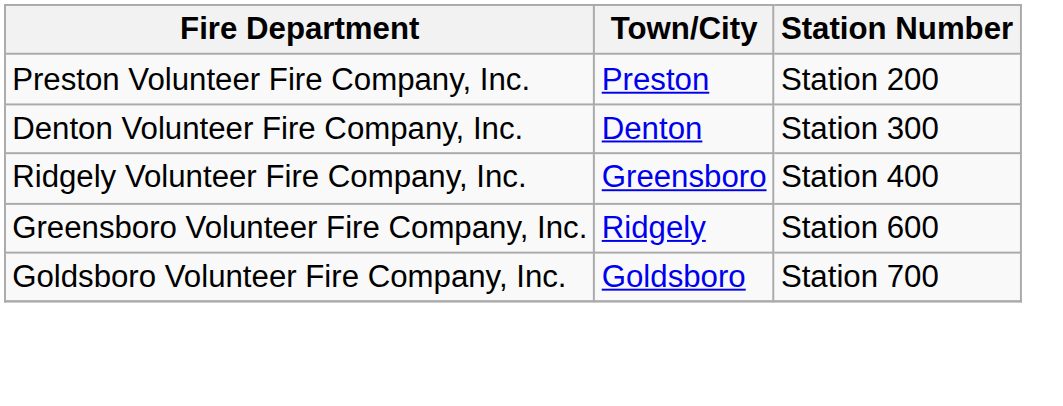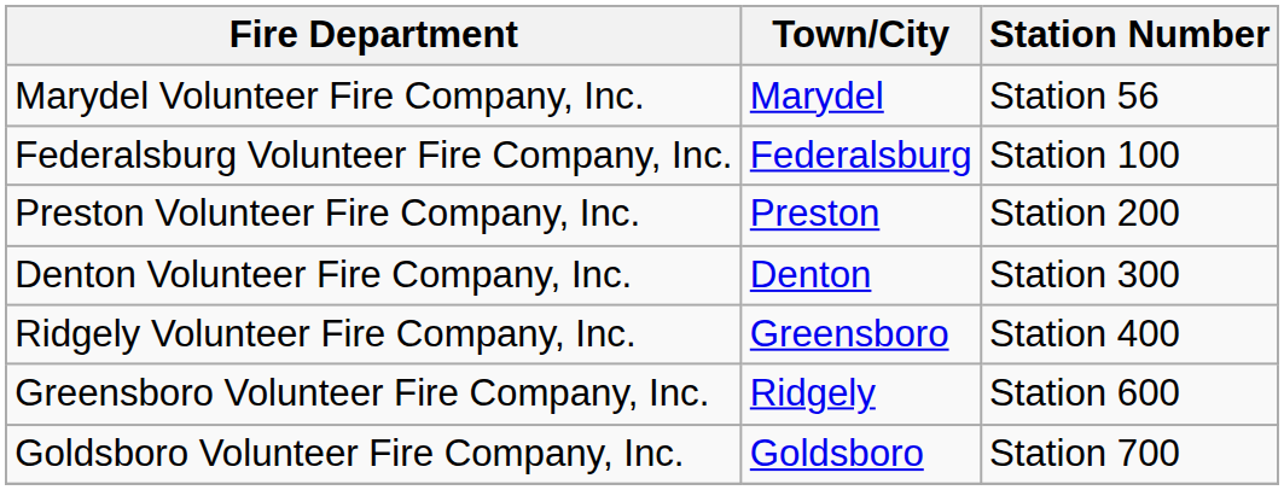+ row: Marydel Volunteer Fire Company, Inc. | Marydel | Station 56
+ row: Federalsburg Volunteer Fire Company, Inc. | Federalsburg | Station 100
